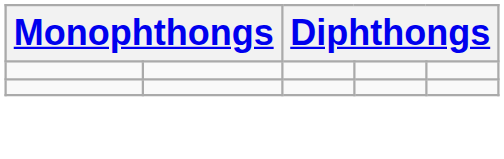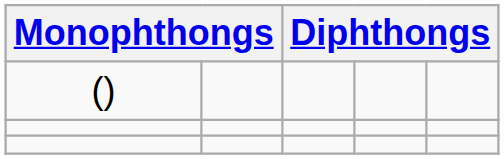+ row: ()
